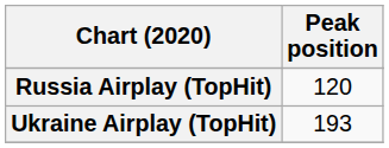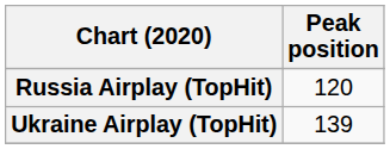Ukraine Airplay (TopHit) | Peak position: 193 -> 139
